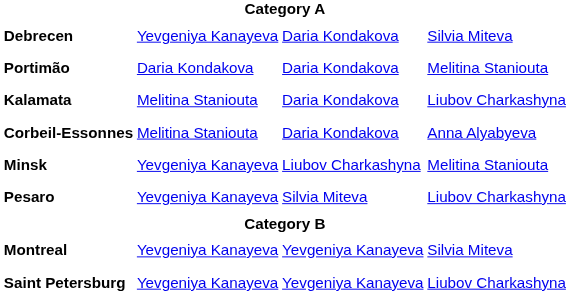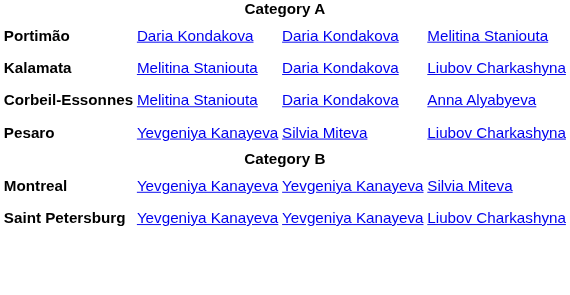- row: Debrecen | Yevgeniya Kanayeva | Daria Kondakova | Silvia Miteva
- row: Minsk | Yevgeniya Kanayeva | Liubov Charkashyna | Melitina Staniouta
